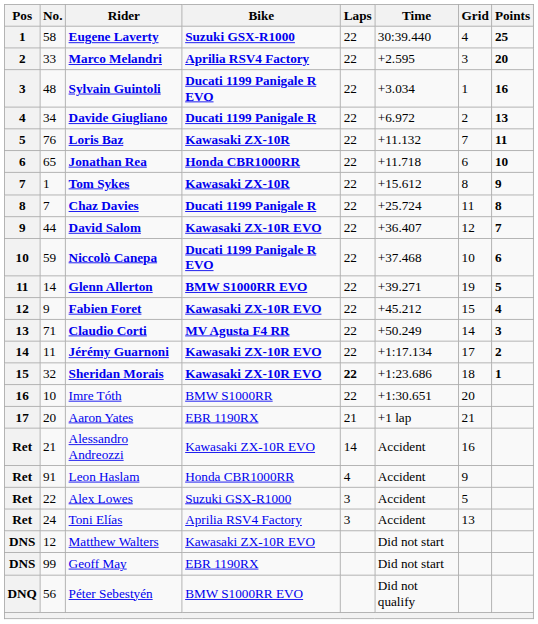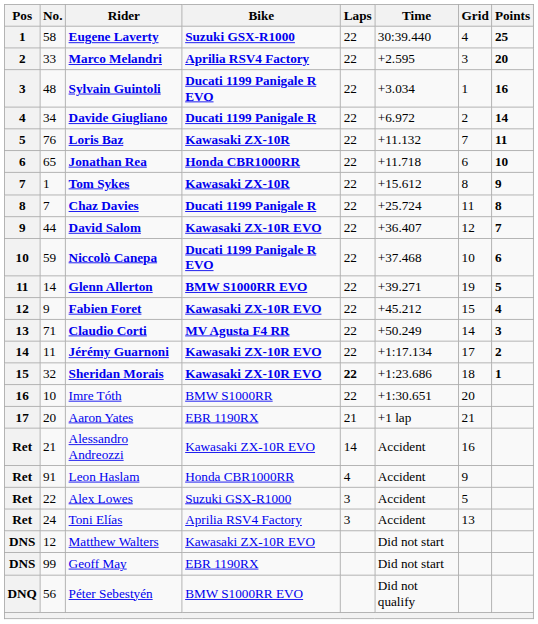Davide Giugliano | Points: 13 -> 14
